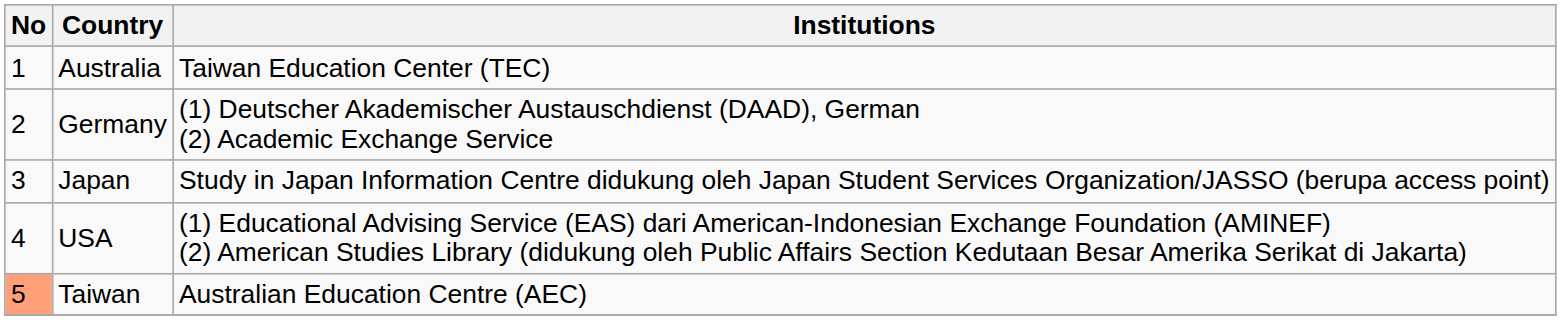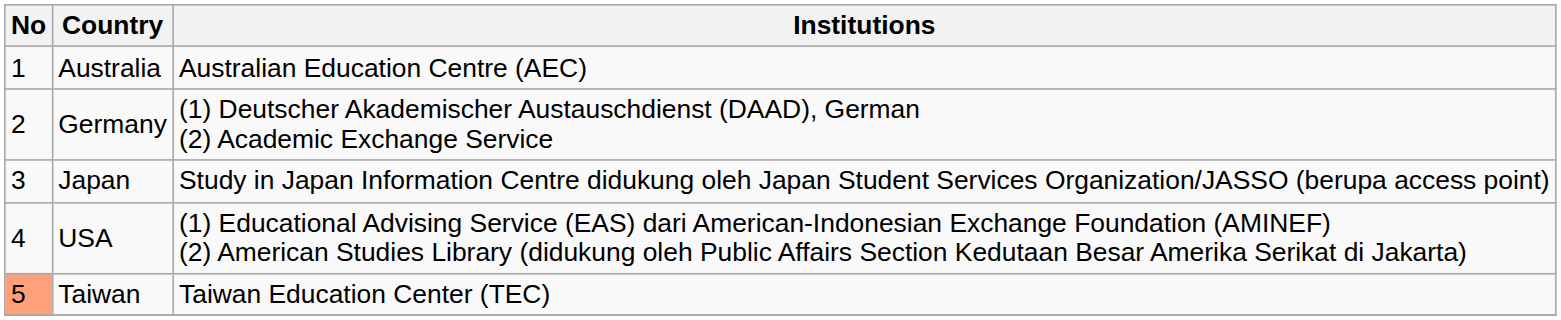Australia | Institutions: Taiwan Education Center (TEC) -> Australian Education Centre (AEC)
Taiwan | Institutions: Australian Education Centre (AEC) -> Taiwan Education Center (TEC)
